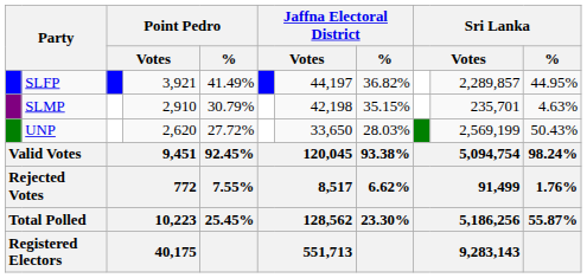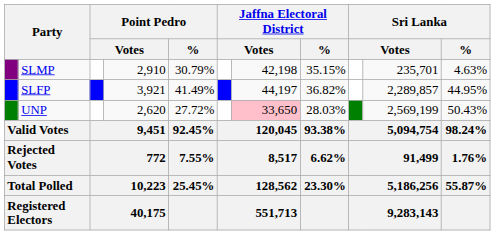rows swapped: SLFP <-> SLMP
UNP | column 7: no background -> pink background
